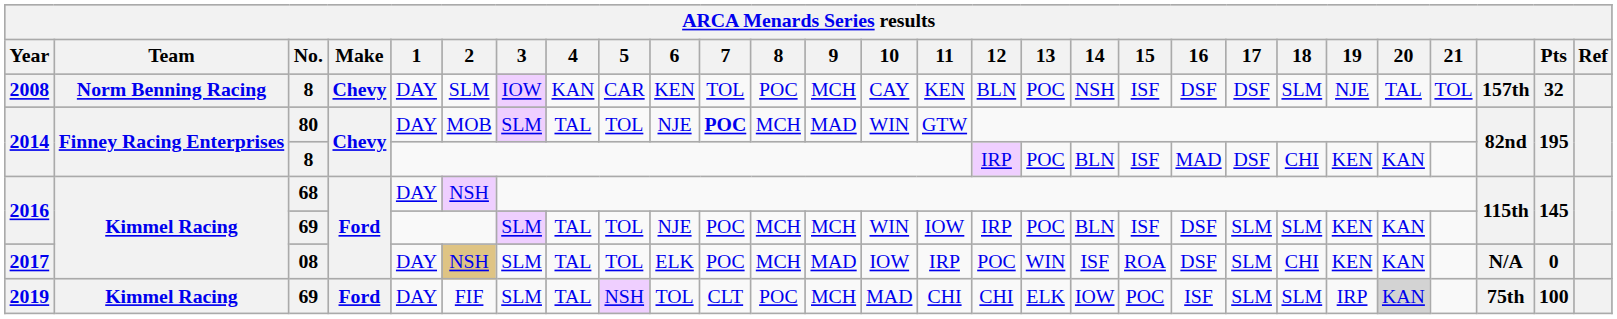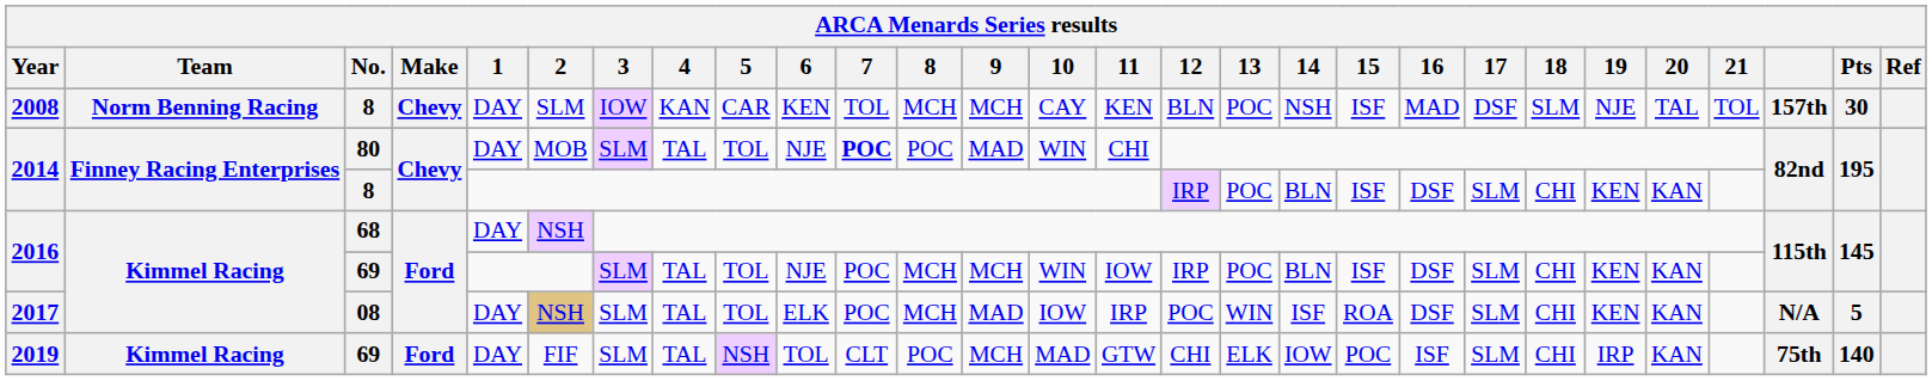2008 | 8: POC -> MCH
2008 | 16: DSF -> MAD
2008 | Pts: 32 -> 30
2014 / 80 | 8: MCH -> POC
2014 / 80 | 11: GTW -> CHI
2014 / 8 | 16: MAD -> DSF
2014 / 8 | 17: DSF -> SLM
2016 / 69 | 18: SLM -> CHI
2017 | Pts: 0 -> 5
2019 | 11: CHI -> GTW
2019 | 18: SLM -> CHI
2019 | 20: lightgrey background -> no background
2019 | Pts: 100 -> 140
